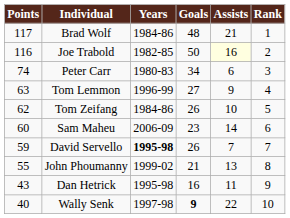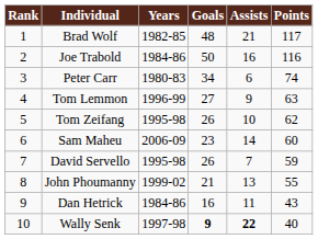columns swapped: Rank <-> Points
Brad Wolf | Years: 1984-86 -> 1982-85
Joe Trabold | Years: 1982-85 -> 1984-86
Joe Trabold | Assists: lightyellow background -> no background
Tom Zeifang | Years: 1984-86 -> 1995-98
David Servello | Years: bold -> normal
Dan Hetrick | Years: 1995-98 -> 1984-86
Wally Senk | Assists: normal -> bold
